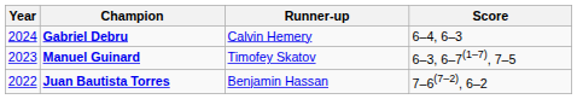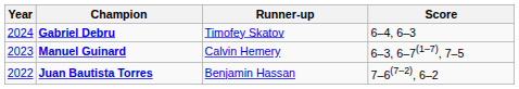Gabriel Debru | Runner-up: Calvin Hemery -> Timofey Skatov
Manuel Guinard | Runner-up: Timofey Skatov -> Calvin Hemery
